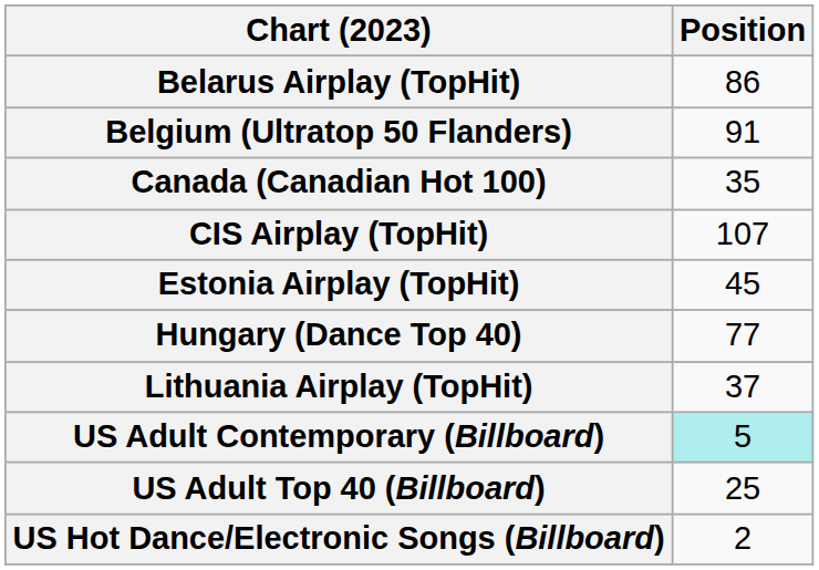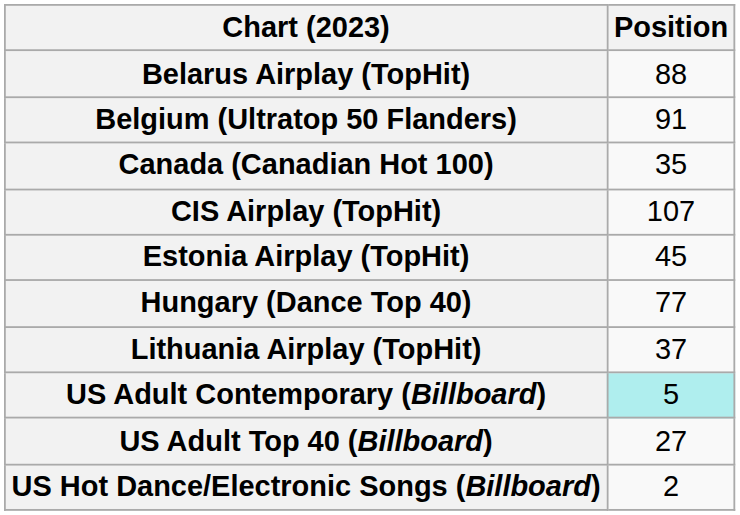Belarus Airplay (TopHit) | Position: 86 -> 88
US Adult Top 40 (Billboard) | Position: 25 -> 27
